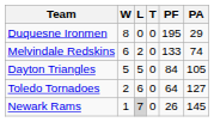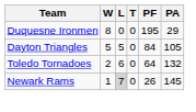- row: Melvindale Redskins | 6 | 2 | 0 | 133 | 74
Toledo Tornadoes | PA: 127 -> 132
